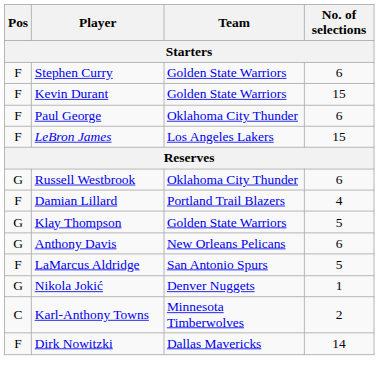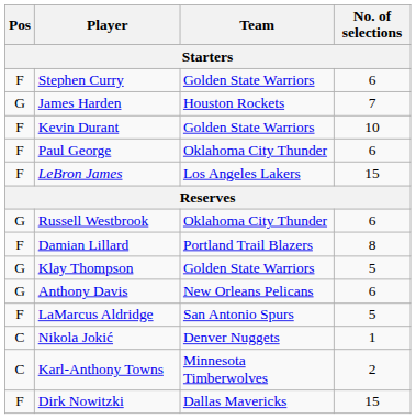+ row: G | James Harden | Houston Rockets | 7
Kevin Durant | No. of selections: 15 -> 10
Damian Lillard | No. of selections: 4 -> 8
Nikola Jokić | Pos: G -> C
Dirk Nowitzki | No. of selections: 14 -> 15
